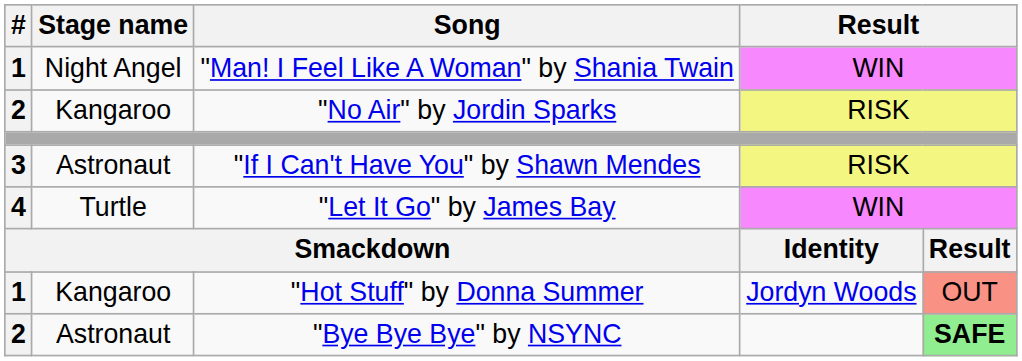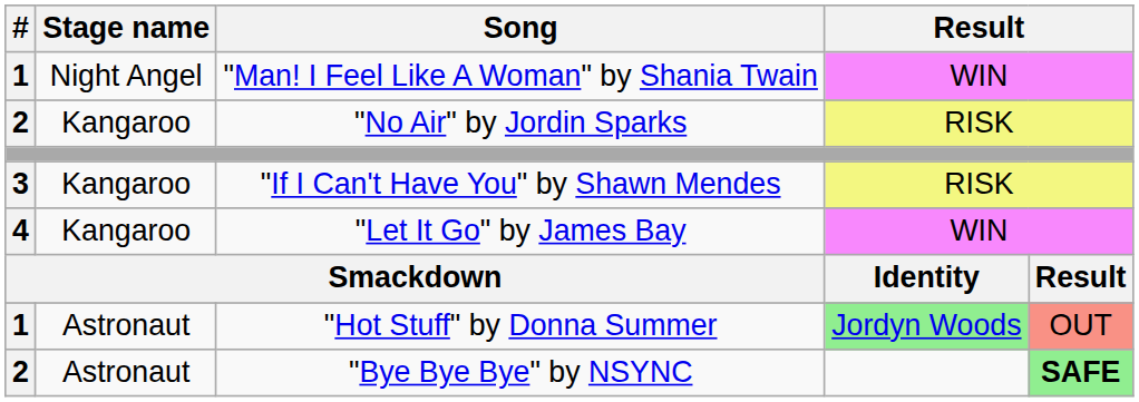"If I Can't Have You" by Shawn Mendes | Stage name: Astronaut -> Kangaroo
"Let It Go" by James Bay | Stage name: Turtle -> Kangaroo
"Hot Stuff" by Donna Summer | Stage name: Kangaroo -> Astronaut
"Hot Stuff" by Donna Summer | column 4: no background -> lightgreen background
